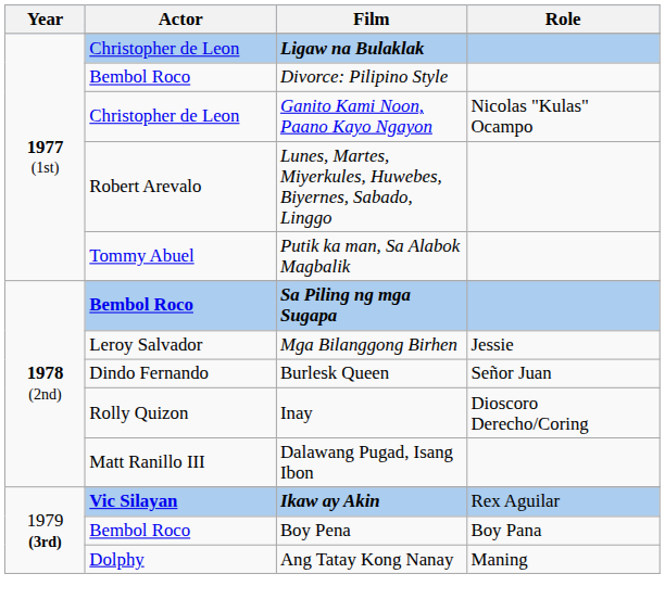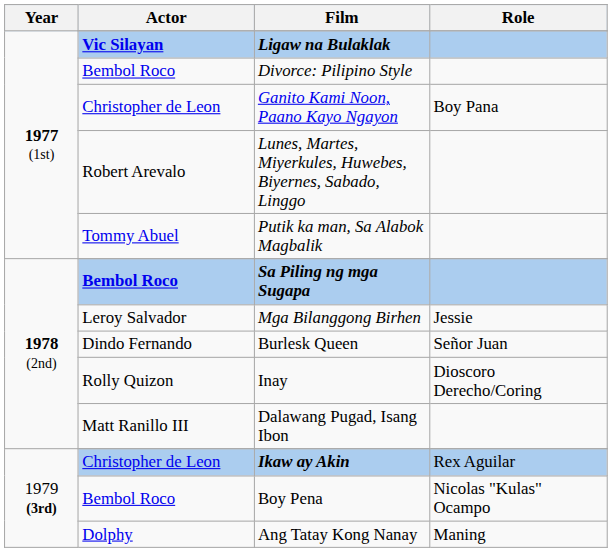Ligaw na Bulaklak | Actor: Christopher de Leon -> Vic Silayan
Ganito Kami Noon, Paano Kayo Ngayon | Role: Nicolas "Kulas" Ocampo -> Boy Pana
Ikaw ay Akin | Actor: Vic Silayan -> Christopher de Leon
Boy Pena | Role: Boy Pana -> Nicolas "Kulas" Ocampo
